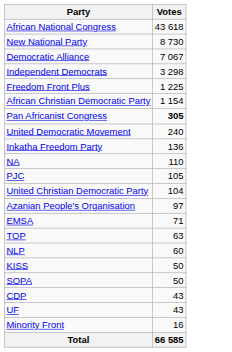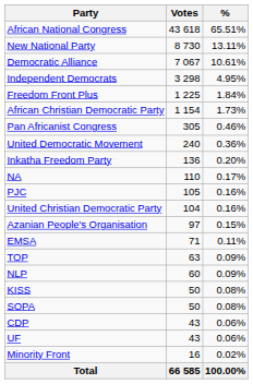+ column: % | 65.51% | 13.11% | 10.61% | 4.95% | 1.84% | 1.73% | 0.46% | 0.36% | 0.20% | 0.17% | 0.16% | 0.16% | 0.15% | 0.11% | 0.09% | 0.09% | 0.08% | 0.08% | 0.06% | 0.06% | 0.02% | 100.00%
Pan Africanist Congress | Votes: bold -> normal
